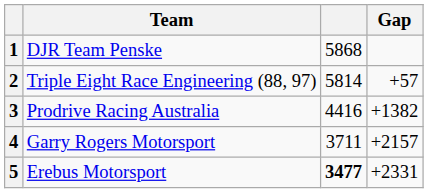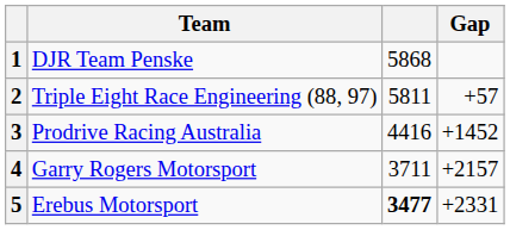2 | column 3: 5814 -> 5811
3 | Gap: +1382 -> +1452
